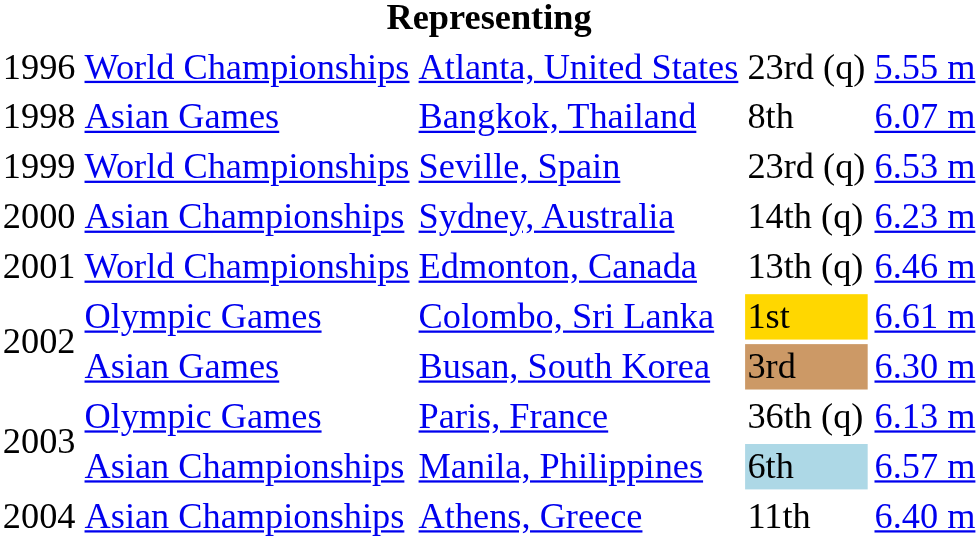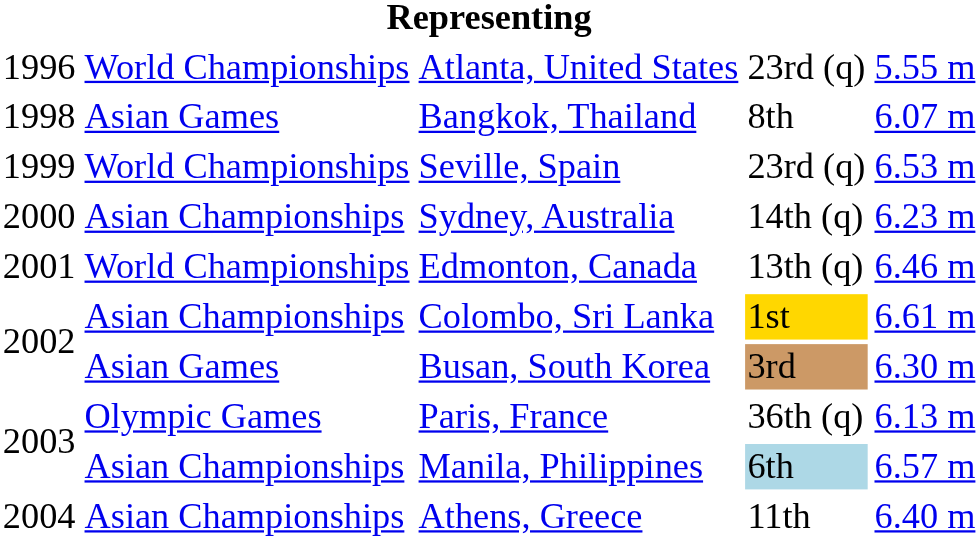Colombo, Sri Lanka | column 2: Olympic Games -> Asian Championships
